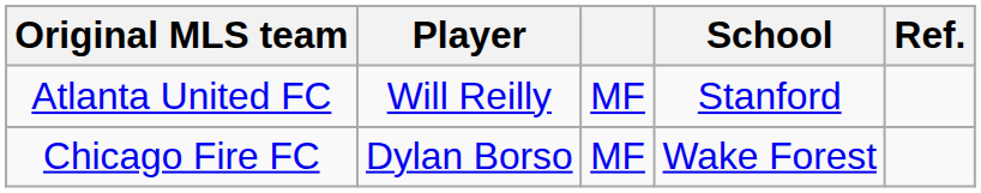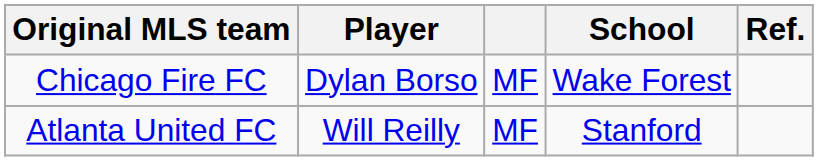rows swapped: Atlanta United FC <-> Chicago Fire FC
